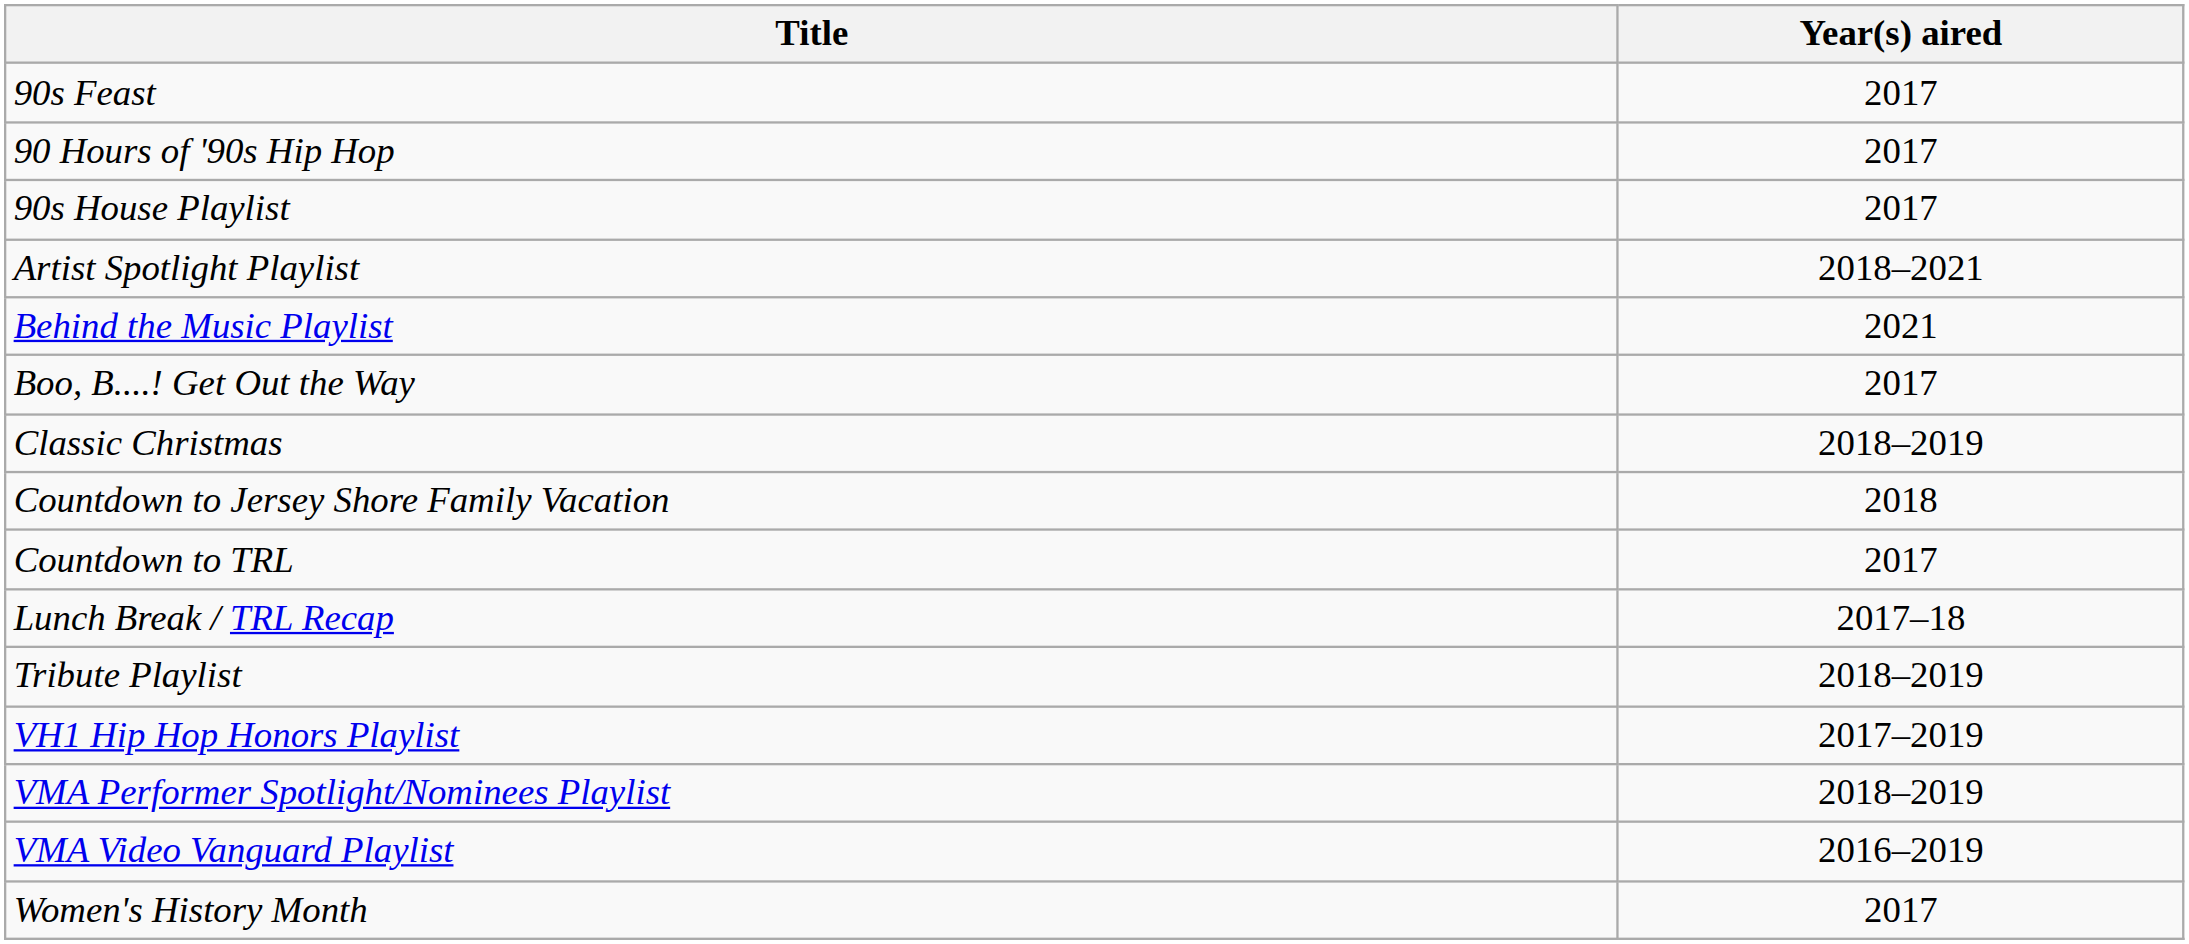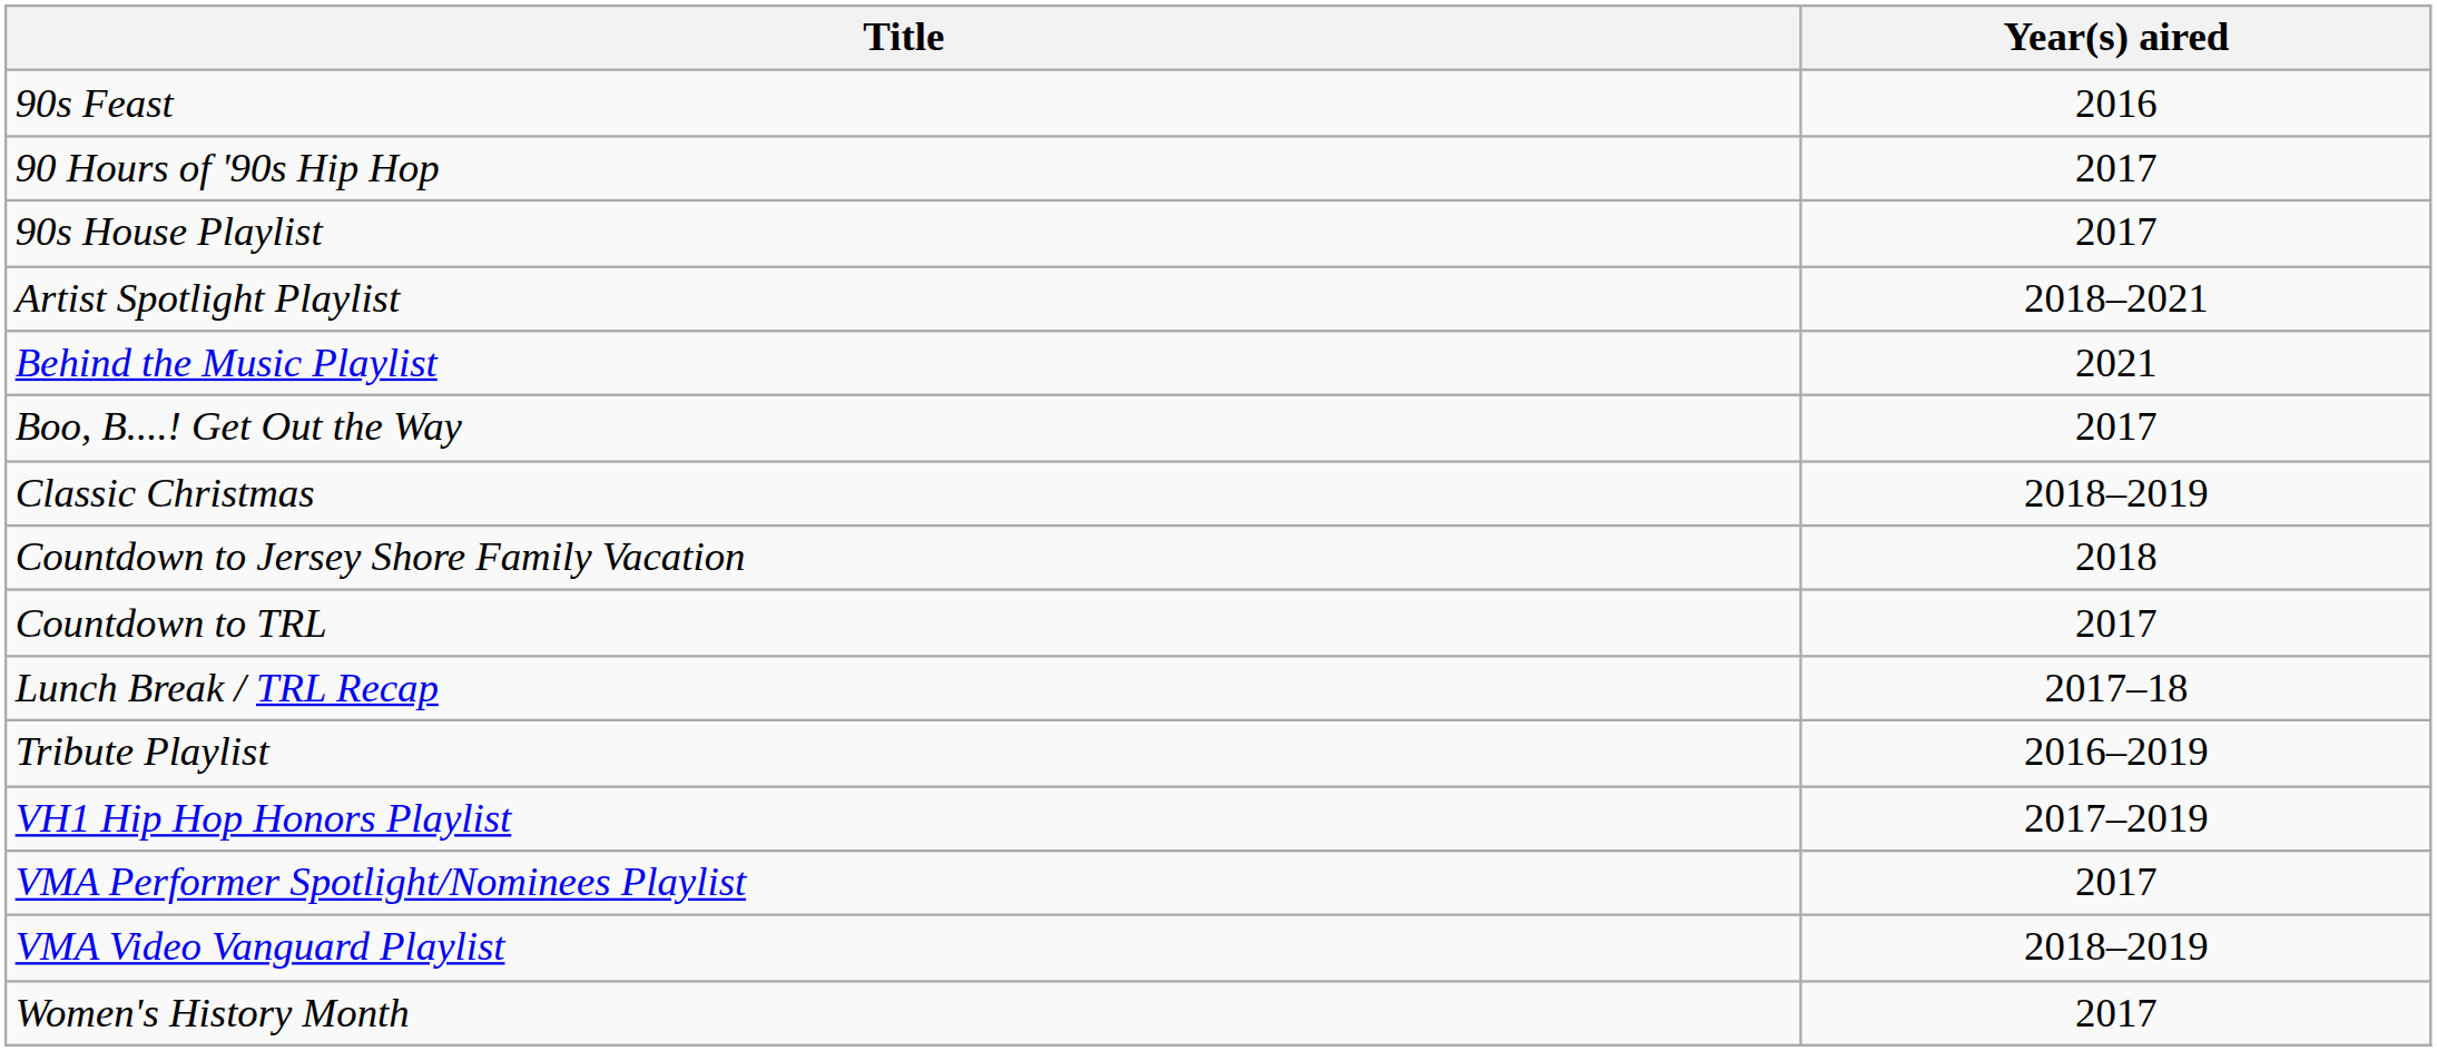90s Feast | Year(s) aired: 2017 -> 2016
Tribute Playlist | Year(s) aired: 2018–2019 -> 2016–2019
VMA Performer Spotlight/Nominees Playlist | Year(s) aired: 2018–2019 -> 2017
VMA Video Vanguard Playlist | Year(s) aired: 2016–2019 -> 2018–2019
